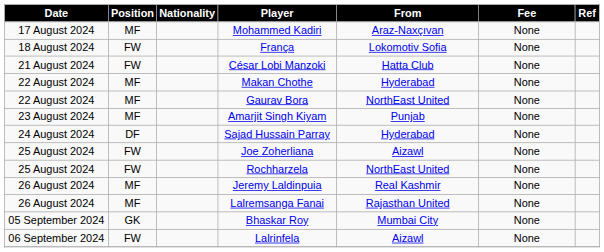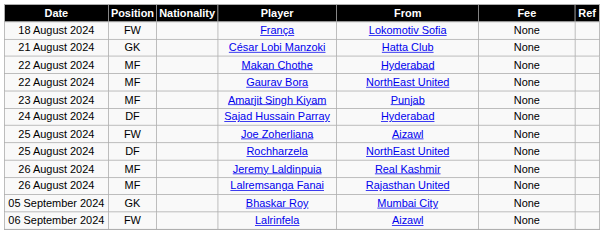- row: 17 August 2024 | MF | Mohammed Kadiri | Araz-Naxçıvan | None
César Lobi Manzoki | Position: FW -> GK
Rochharzela | Position: FW -> DF
